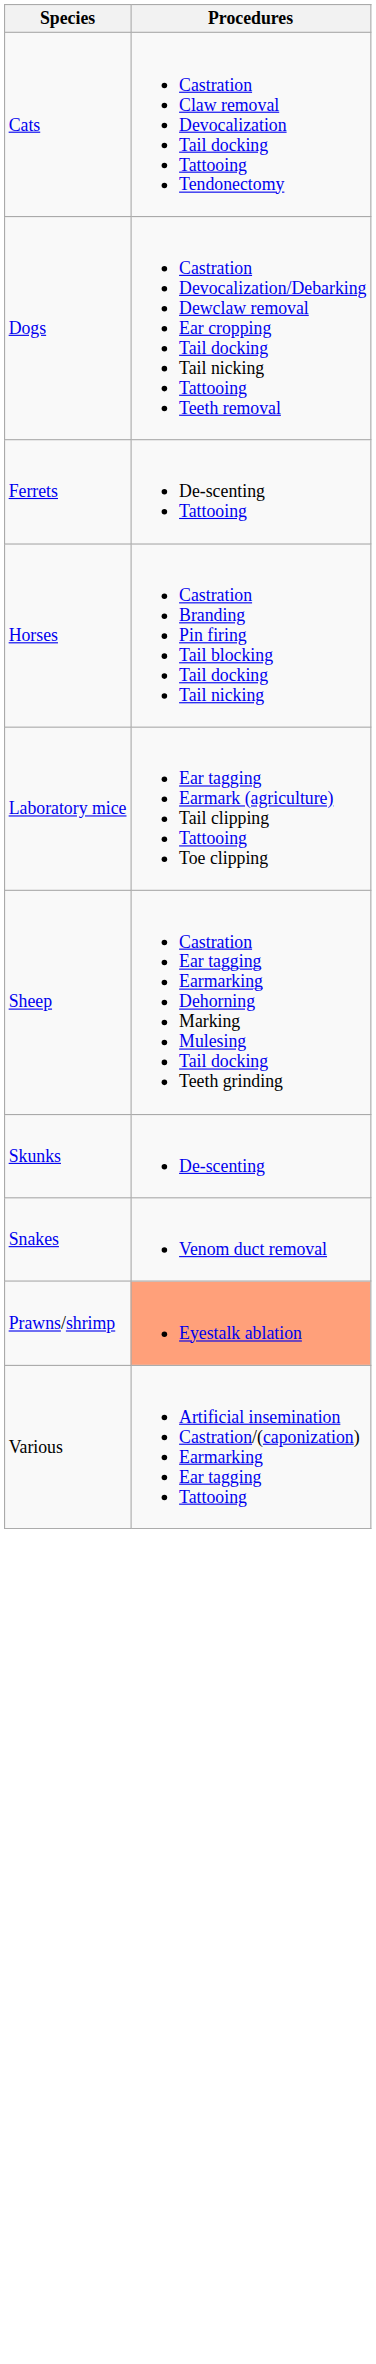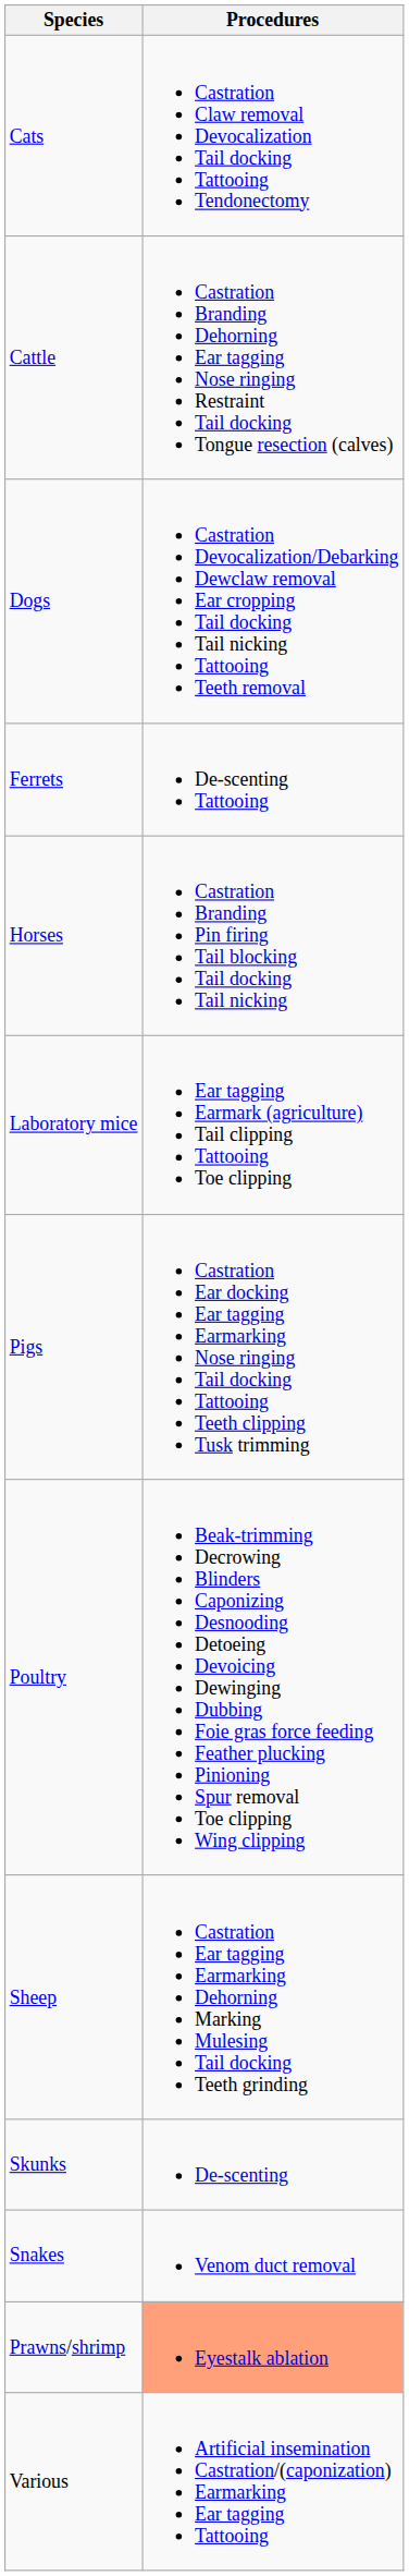+ row: Cattle | Castration Branding Dehorning Ear tagging Nose ringing Restraint Tail docking Tongue resection (calves)
+ row: Pigs | Castration Ear docking Ear tagging Earmarking Nose ringing Tail docking Tattooing Teeth clipping Tusk trimming
+ row: Poultry | Beak-trimming Decrowing Blinders Caponizing Desnooding Detoeing Devoicing Dewinging Dubbing Foie gras force feeding Feather plucking Pinioning Spur removal Toe clipping Wing clipping
